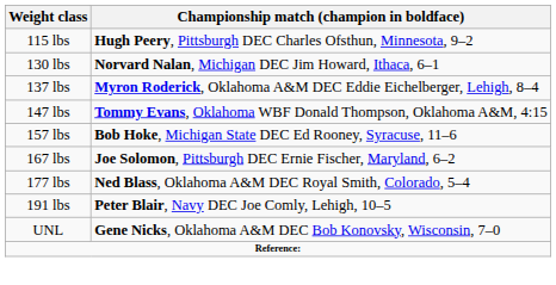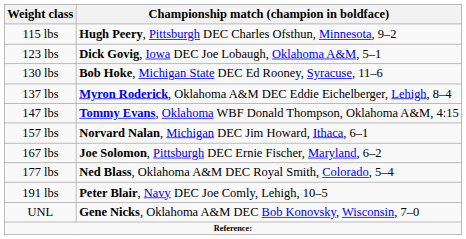+ row: 123 lbs | Dick Govig, Iowa DEC Joe Lobaugh, Oklahoma A&M, 5–1
130 lbs | Championship match (champion in boldface): Norvard Nalan, Michigan DEC Jim Howard, Ithaca, 6–1 -> Bob Hoke, Michigan State DEC Ed Rooney, Syracuse, 11–6
157 lbs | Championship match (champion in boldface): Bob Hoke, Michigan State DEC Ed Rooney, Syracuse, 11–6 -> Norvard Nalan, Michigan DEC Jim Howard, Ithaca, 6–1
